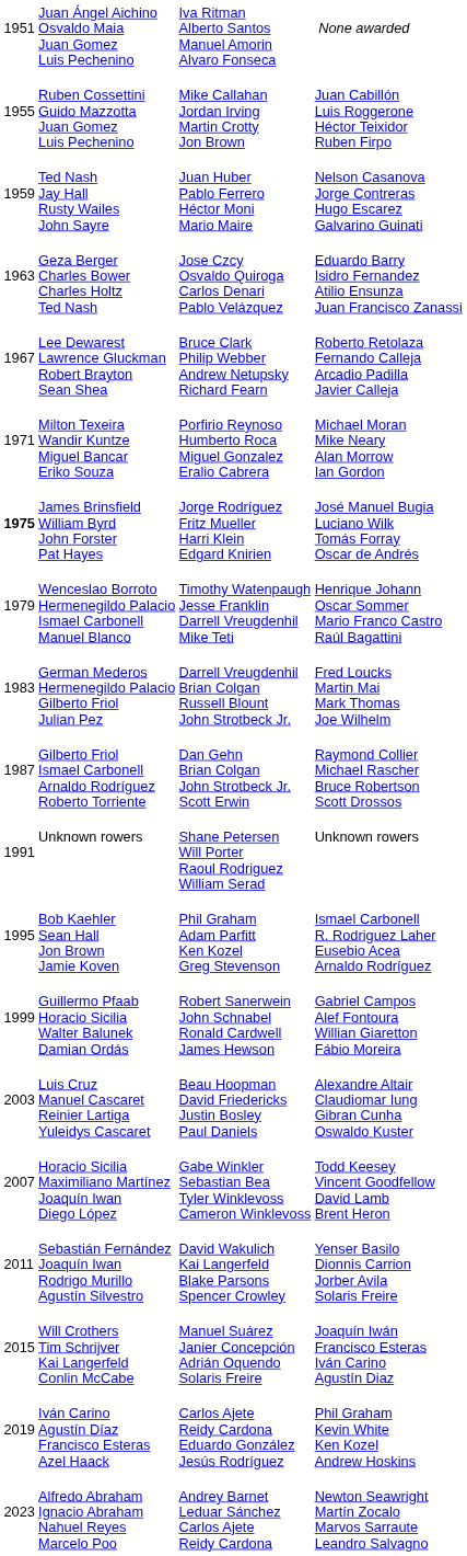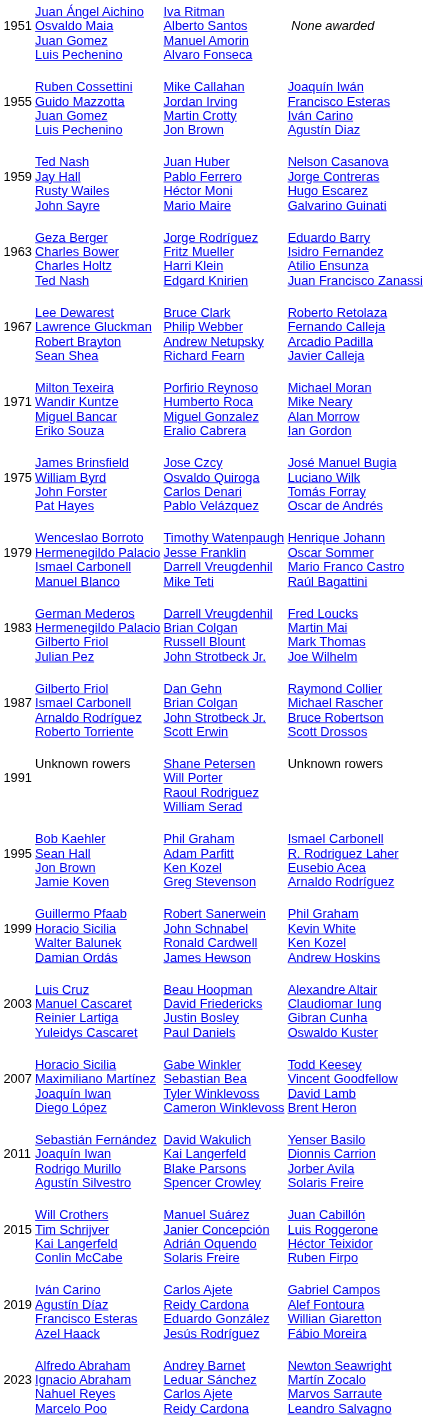Ruben Cossettini Guido Mazzotta Juan Gomez Luis Pechenino | column 4: Juan Cabillón Luis Roggerone Héctor Teixidor Ruben Firpo -> Joaquín Iwán Francisco Esteras Iván Carino Agustín Diaz
Geza Berger Charles Bower Charles Holtz Ted Nash | column 3: Jose Czcy Osvaldo Quiroga Carlos Denari Pablo Velázquez -> Jorge Rodríguez Fritz Mueller Harri Klein Edgard Knirien
James Brinsfield William Byrd John Forster Pat Hayes | column 1: bold -> normal
James Brinsfield William Byrd John Forster Pat Hayes | column 3: Jorge Rodríguez Fritz Mueller Harri Klein Edgard Knirien -> Jose Czcy Osvaldo Quiroga Carlos Denari Pablo Velázquez
Guillermo Pfaab Horacio Sicilia Walter Balunek Damian Ordás | column 4: Gabriel Campos Alef Fontoura Willian Giaretton Fábio Moreira -> Phil Graham Kevin White Ken Kozel Andrew Hoskins
Will Crothers Tim Schrijver Kai Langerfeld Conlin McCabe | column 4: Joaquín Iwán Francisco Esteras Iván Carino Agustín Diaz -> Juan Cabillón Luis Roggerone Héctor Teixidor Ruben Firpo
Iván Carino Agustín Díaz Francisco Esteras Azel Haack | column 4: Phil Graham Kevin White Ken Kozel Andrew Hoskins -> Gabriel Campos Alef Fontoura Willian Giaretton Fábio Moreira
